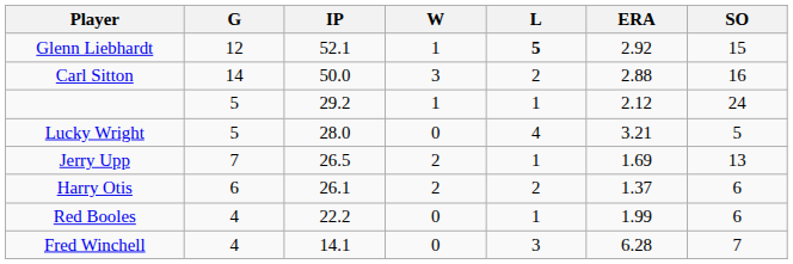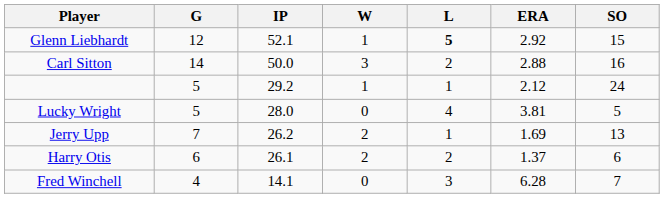Lucky Wright | ERA: 3.21 -> 3.81
Jerry Upp | IP: 26.5 -> 26.2
- row: Red Booles | 4 | 22.2 | 0 | 1 | 1.99 | 6
